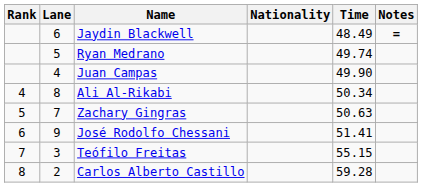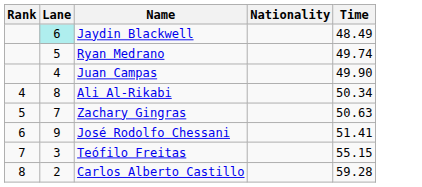- column: Notes | =
Jaydin Blackwell | Lane: no background -> paleturquoise background
